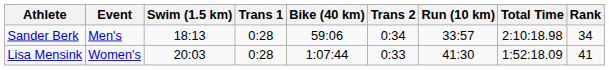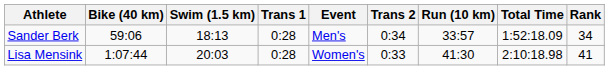columns swapped: Event <-> Bike (40 km)
Sander Berk | Total Time: 2:10:18.98 -> 1:52:18.09
Lisa Mensink | Total Time: 1:52:18.09 -> 2:10:18.98
